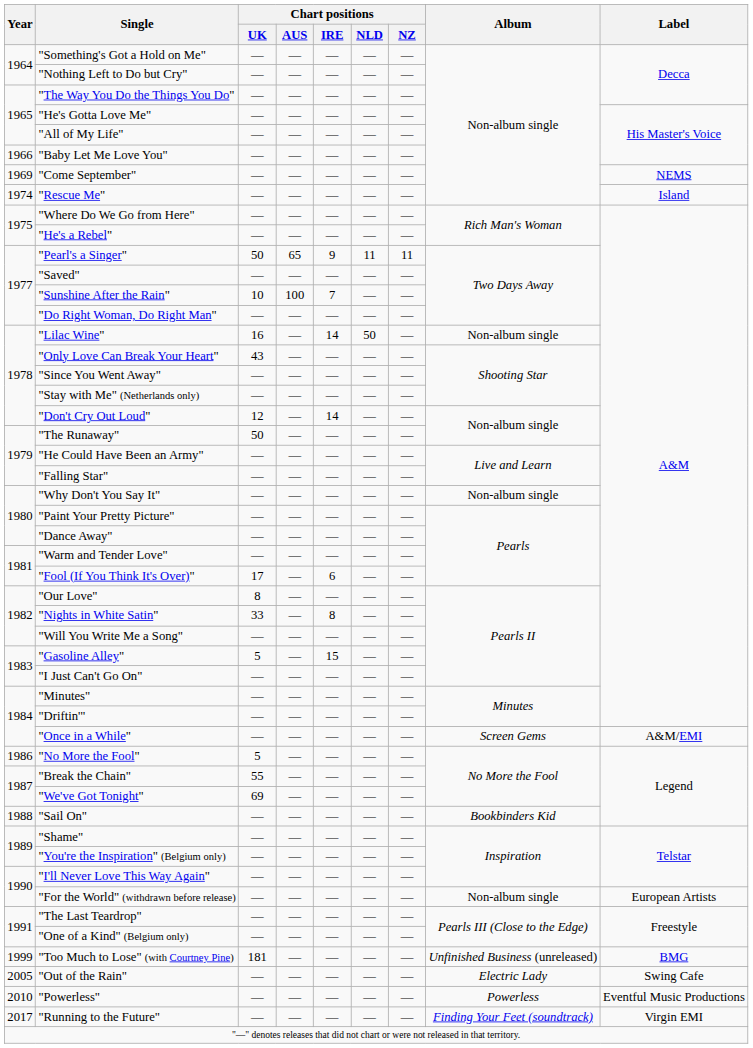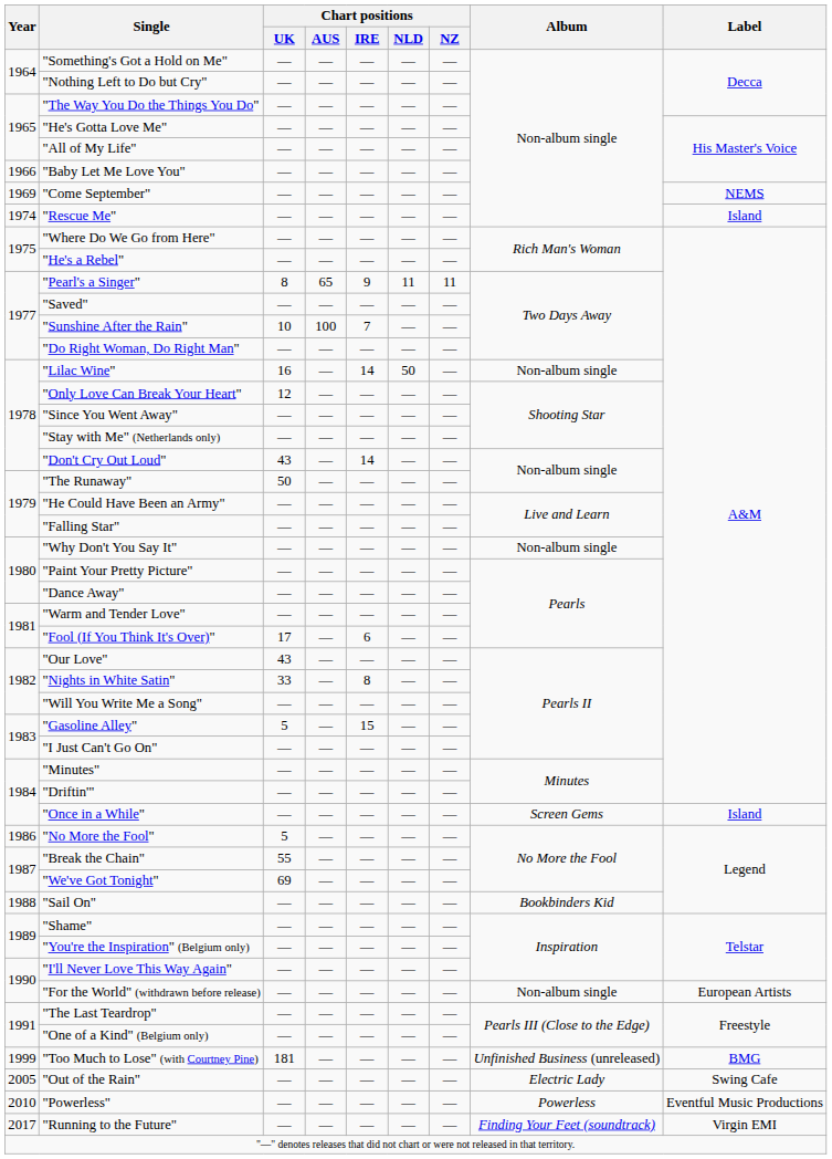"Pearl's a Singer" | Chart positions / UK: 50 -> 8
"Only Love Can Break Your Heart" | Chart positions / UK: 43 -> 12
"Don't Cry Out Loud" | Chart positions / UK: 12 -> 43
"Our Love" | Chart positions / UK: 8 -> 43
"Once in a While" | Label: A&M/EMI -> Island
